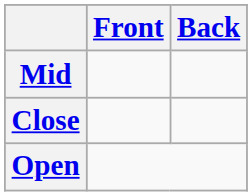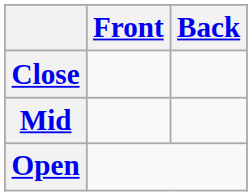rows swapped: Close <-> Mid
